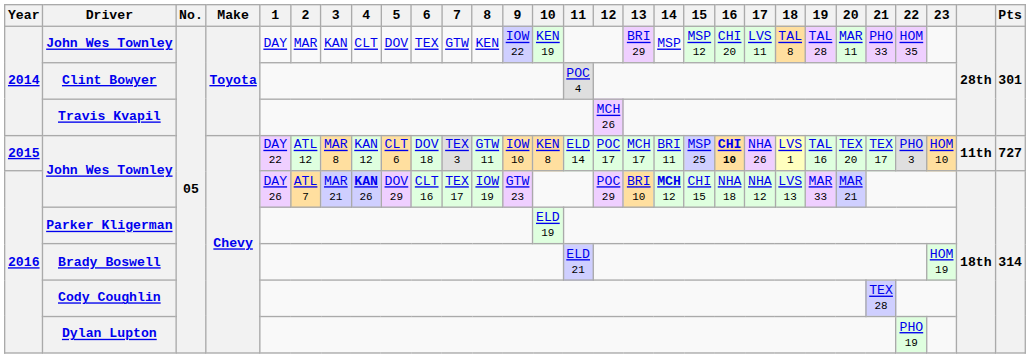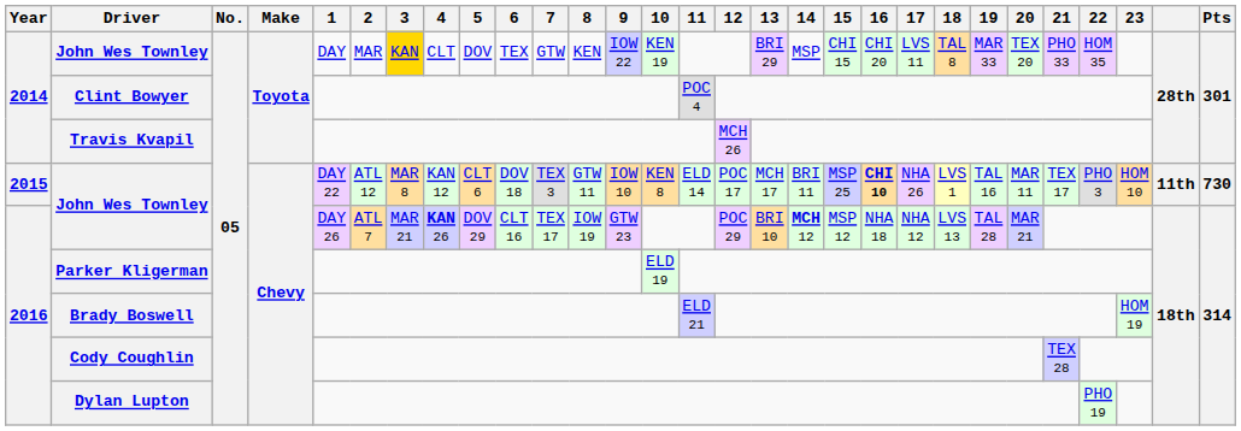2014 / John Wes Townley | 3: no background -> gold background
2014 / John Wes Townley | 15: MSP 12 -> CHI 15
2014 / John Wes Townley | 19: TAL 28 -> MAR 33
2014 / John Wes Townley | 20: MAR 11 -> TEX 20
2015 / John Wes Townley | 20: TEX 20 -> MAR 11
2015 / John Wes Townley | Pts: 727 -> 730
2016 / John Wes Townley | 15: CHI 15 -> MSP 12
2016 / John Wes Townley | 19: MAR 33 -> TAL 28
